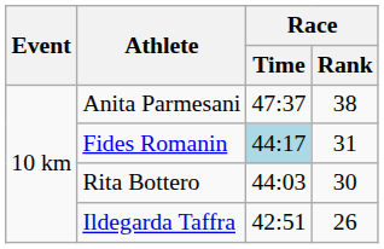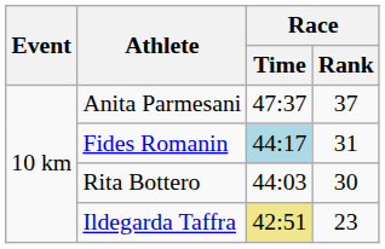Anita Parmesani | Race / Rank: 38 -> 37
Ildegarda Taffra | Race / Time: no background -> khaki background
Ildegarda Taffra | Race / Rank: 26 -> 23
